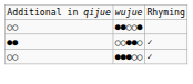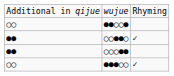+ row: ●● | ○○○●●
